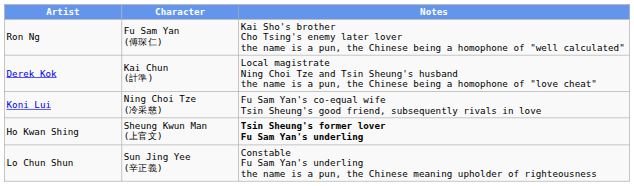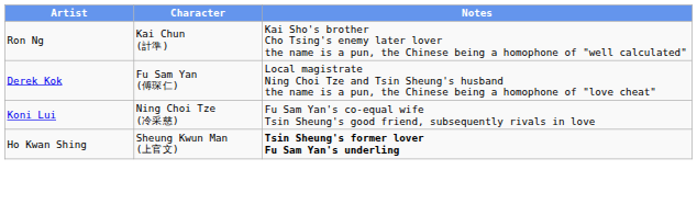Ron Ng | Character: Fu Sam Yan (傅琛仁) -> Kai Chun (計準)
Derek Kok | Character: Kai Chun (計準) -> Fu Sam Yan (傅琛仁)
- row: Lo Chun Shun | Sun Jing Yee (辛正義) | Constable Fu Sam Yan's underling the name is a pun, the Chinese meaning upholder of righteousness
